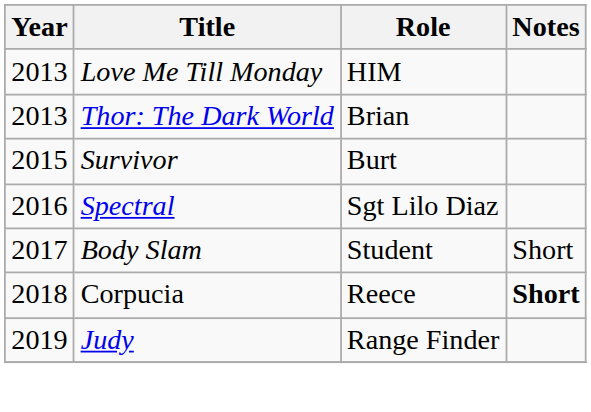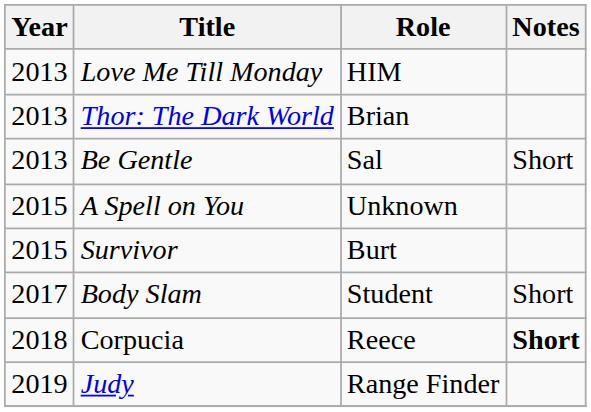+ row: 2013 | Be Gentle | Sal | Short
+ row: 2015 | A Spell on You | Unknown
- row: 2016 | Spectral | Sgt Lilo Diaz
